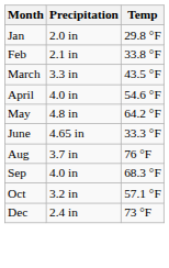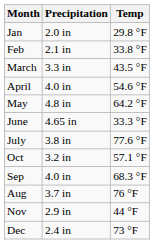+ row: July | 3.8 in | 77.6 °F
rows swapped: Aug <-> Oct
+ row: Nov | 2.9 in | 44 °F
